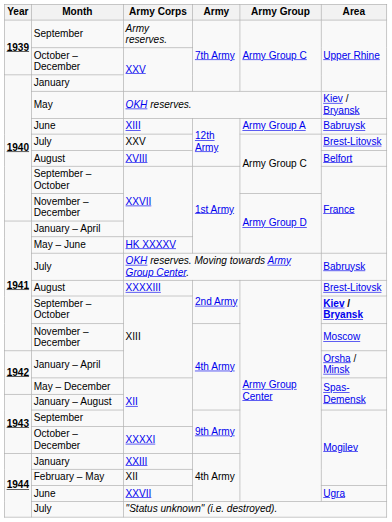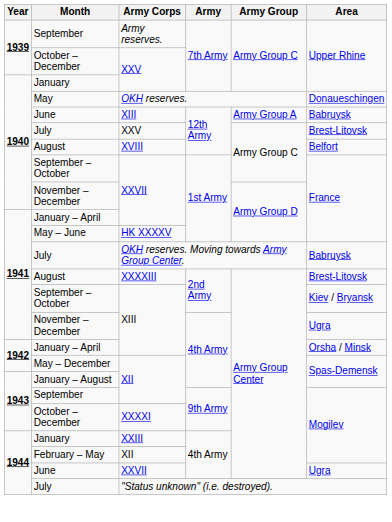May | Area: Kiev / Bryansk -> Donaueschingen
September – October / XIII | Area: bold -> normal
November – December / XIII | Area: Moscow -> Ugra
